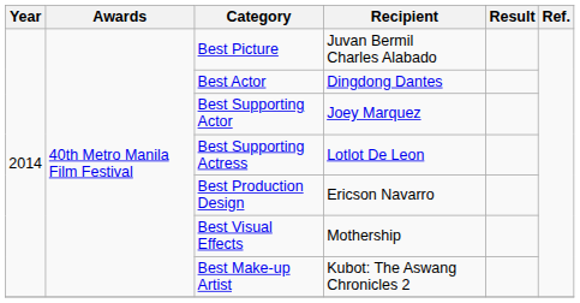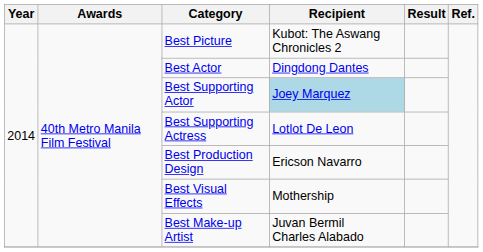Best Picture | Recipient: Juvan Bermil Charles Alabado -> Kubot: The Aswang Chronicles 2
Best Supporting Actor | Recipient: no background -> lightblue background
Best Make-up Artist | Recipient: Kubot: The Aswang Chronicles 2 -> Juvan Bermil Charles Alabado
